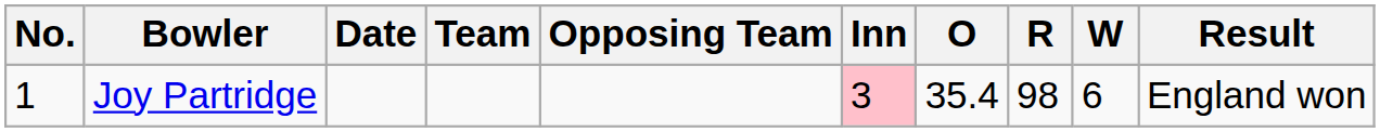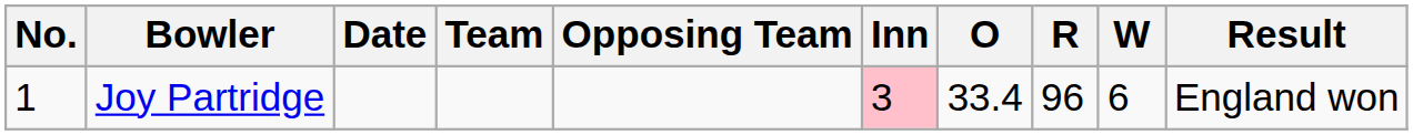Joy Partridge | O: 35.4 -> 33.4
Joy Partridge | R: 98 -> 96
